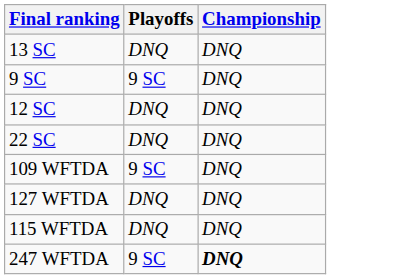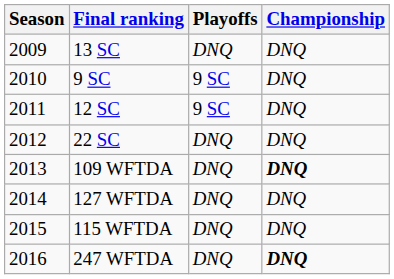+ column: Season | 2009 | 2010 | 2011 | 2012 | 2013 | 2014 | 2015 | 2016
12 SC | Playoffs: DNQ -> 9 SC
109 WFTDA | Playoffs: 9 SC -> DNQ
109 WFTDA | Championship: normal -> bold
247 WFTDA | Playoffs: 9 SC -> DNQ
